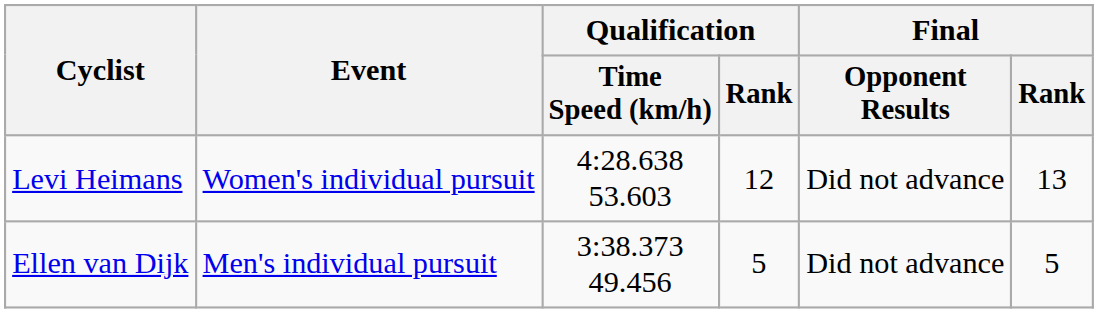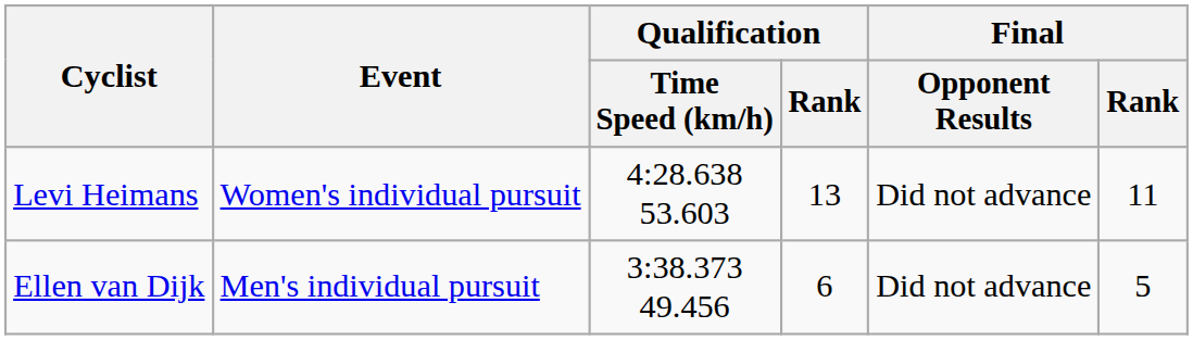Levi Heimans | Qualification / Rank: 12 -> 13
Levi Heimans | Final / Rank: 13 -> 11
Ellen van Dijk | Qualification / Rank: 5 -> 6
